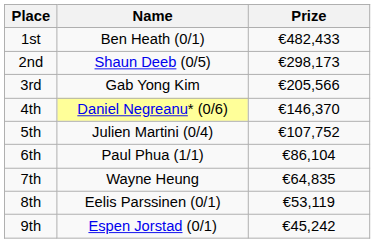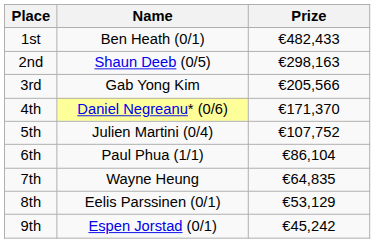2nd | Prize: €298,173 -> €298,163
4th | Prize: €146,370 -> €171,370
8th | Prize: €53,119 -> €53,129
